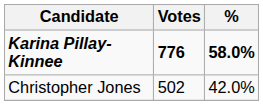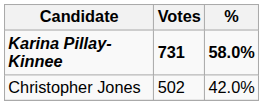Karina Pillay-Kinnee | Votes: 776 -> 731
